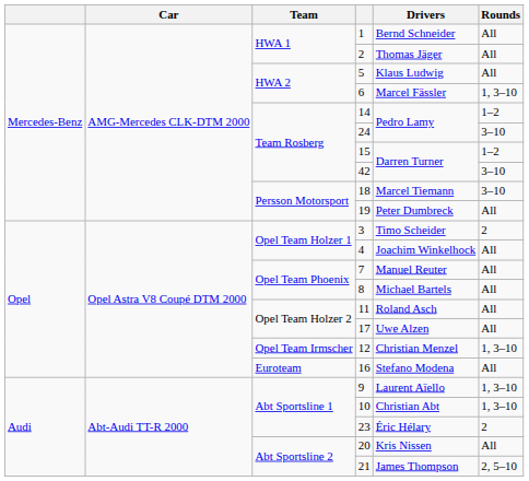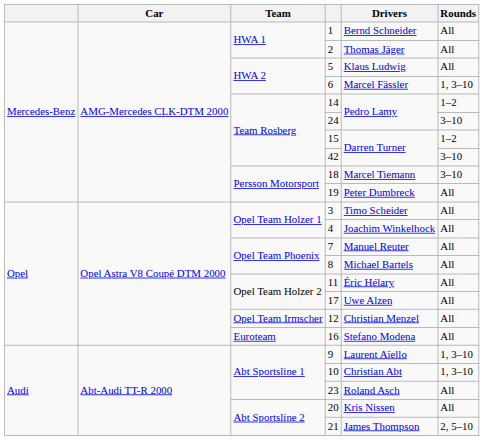3 | Rounds: 2 -> All
11 | Drivers: Roland Asch -> Éric Hélary
12 | Rounds: 1, 3–10 -> All
23 | Drivers: Éric Hélary -> Roland Asch
23 | Rounds: 2 -> All
